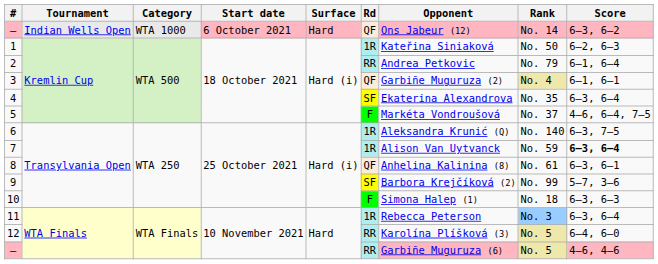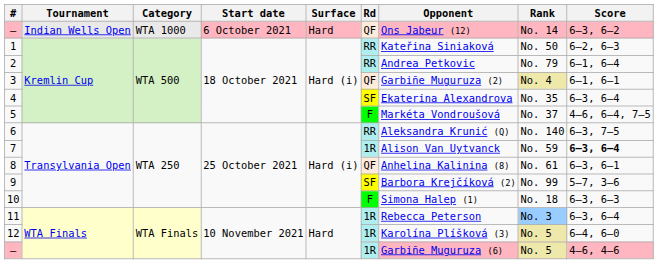1 | Rd: 1R -> RR
6 | Rd: 1R -> RR
12 | Rd: RR -> 1R
– / WTA Finals | Rd: RR -> 1R
